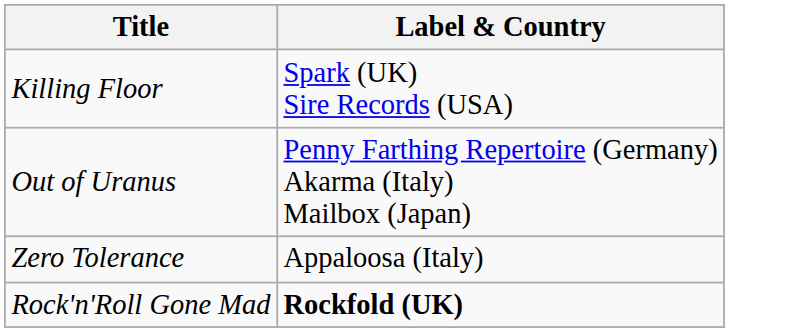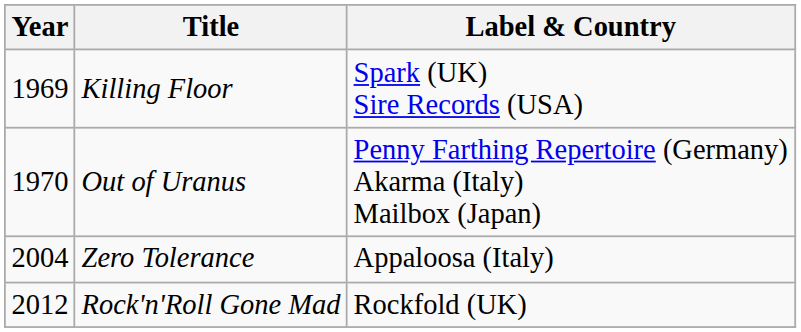+ column: Year | 1969 | 1970 | 2004 | 2012
Rock'n'Roll Gone Mad | Label & Country: bold -> normal
